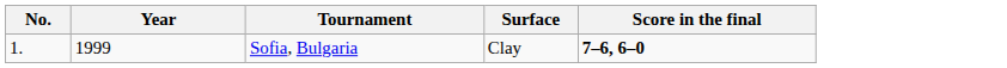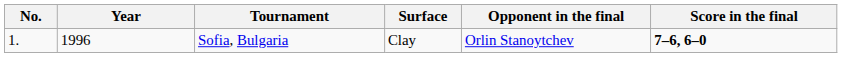+ column: Opponent in the final | Orlin Stanoytchev
Sofia, Bulgaria | Year: 1999 -> 1996
